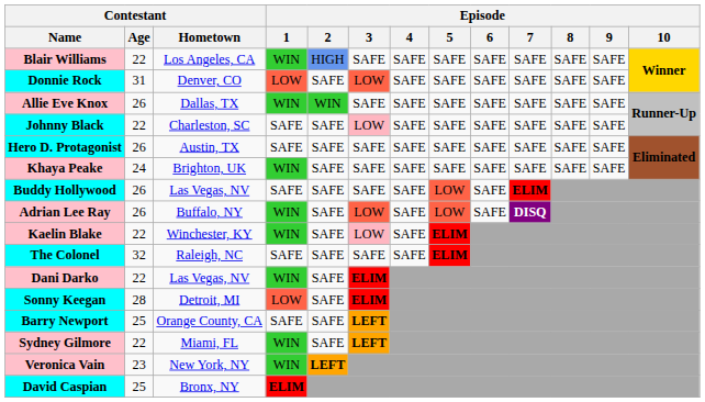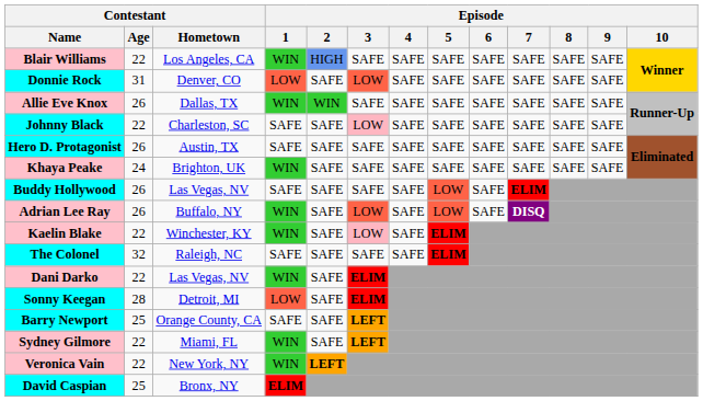Veronica Vain | Contestant / Age: 23 -> 22
